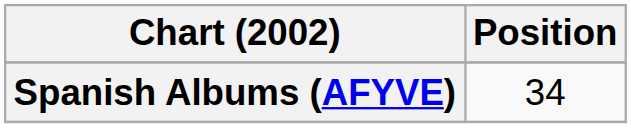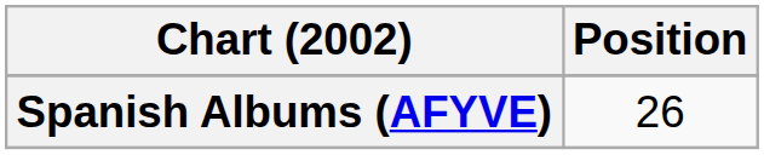Spanish Albums (AFYVE) | Position: 34 -> 26
